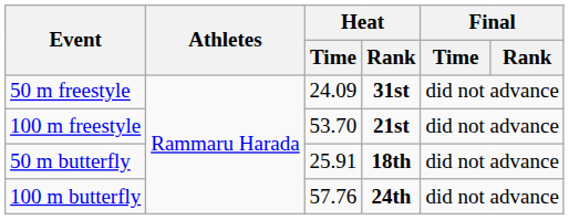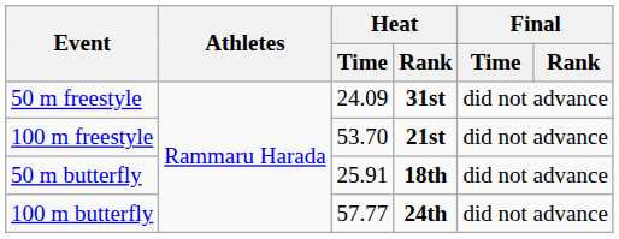100 m butterfly | Heat / Time: 57.76 -> 57.77
